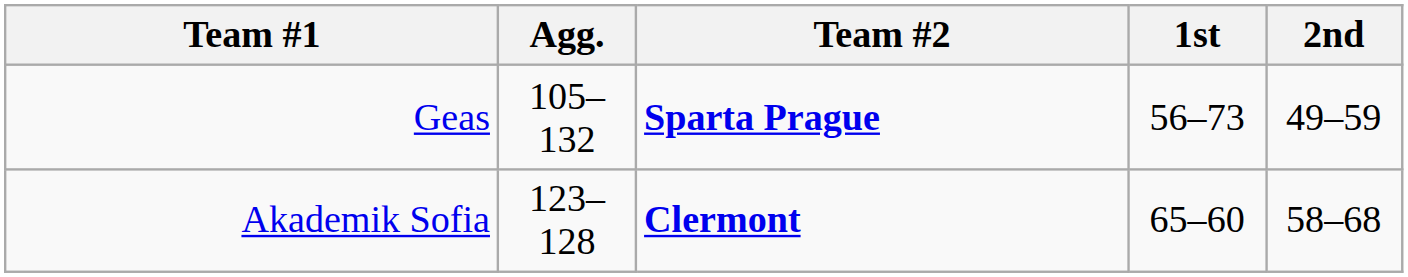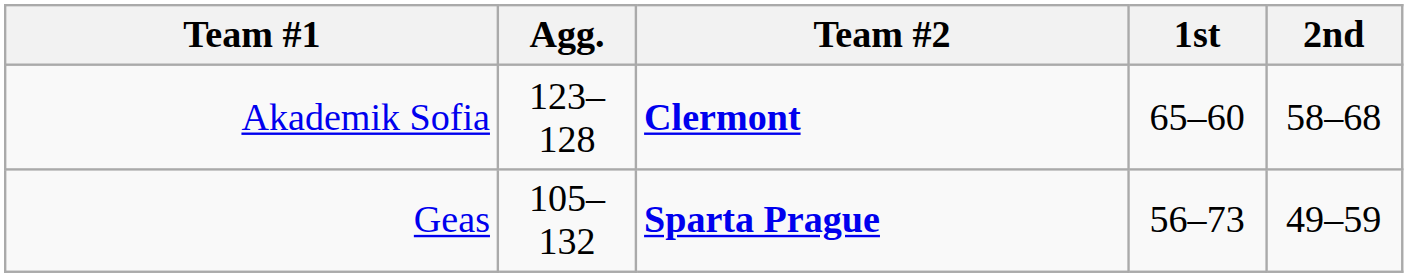rows swapped: Akademik Sofia <-> Geas
